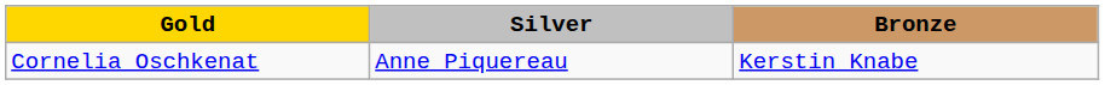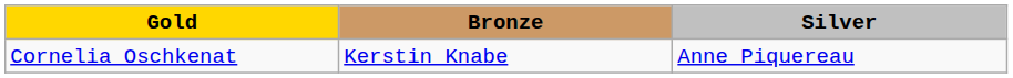columns swapped: Silver <-> Bronze
